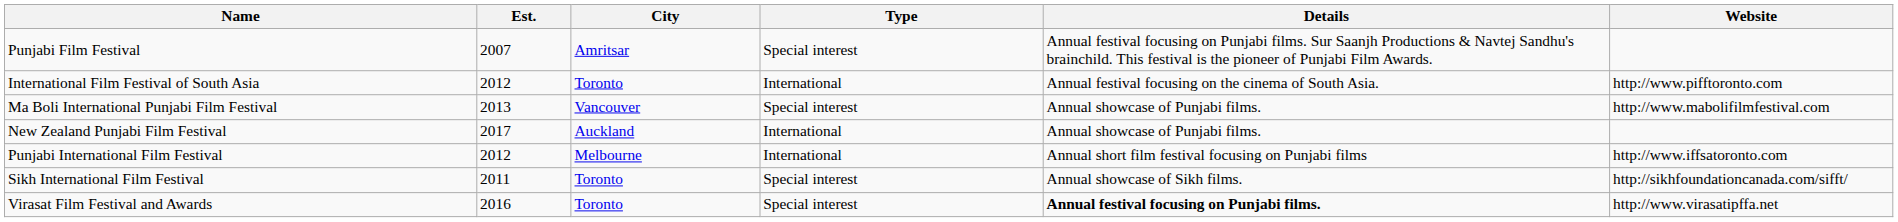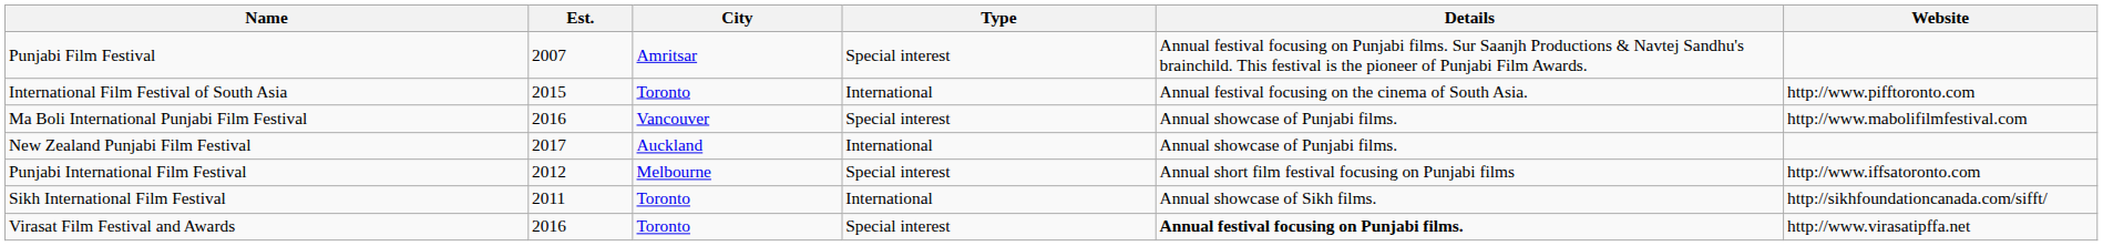International Film Festival of South Asia | Est.: 2012 -> 2015
Ma Boli International Punjabi Film Festival | Est.: 2013 -> 2016
Punjabi International Film Festival | Type: International -> Special interest
Sikh International Film Festival | Type: Special interest -> International
